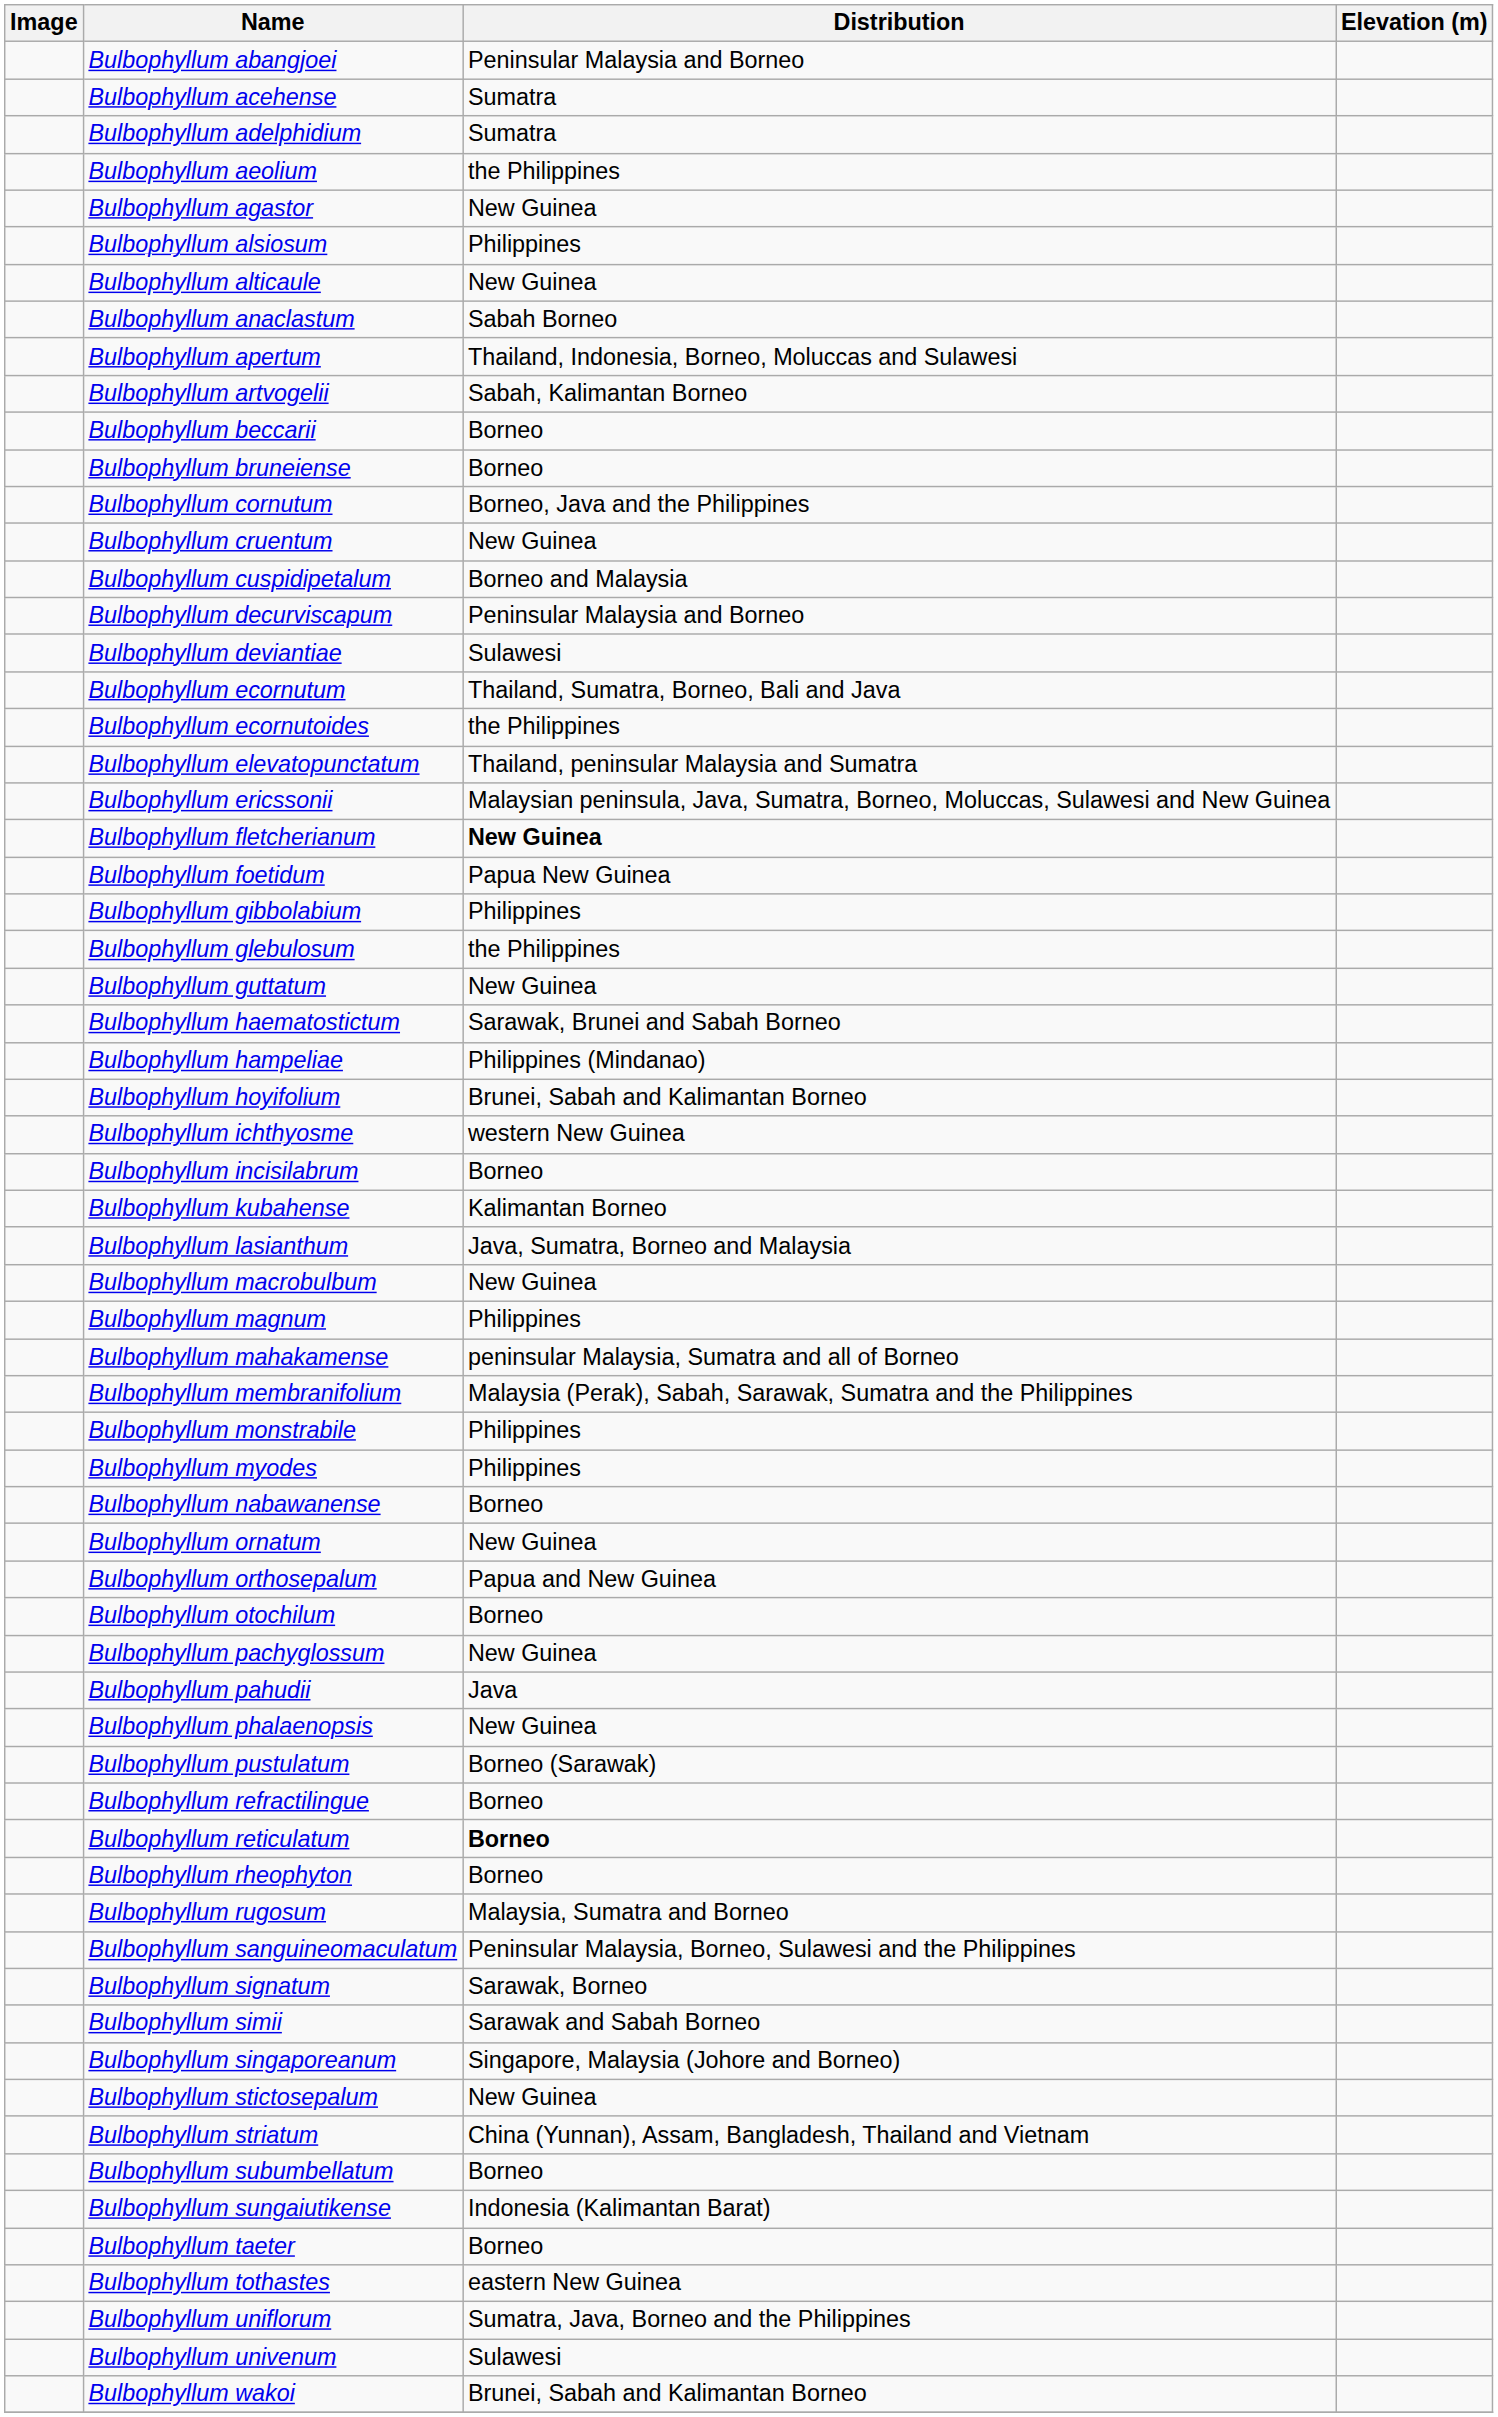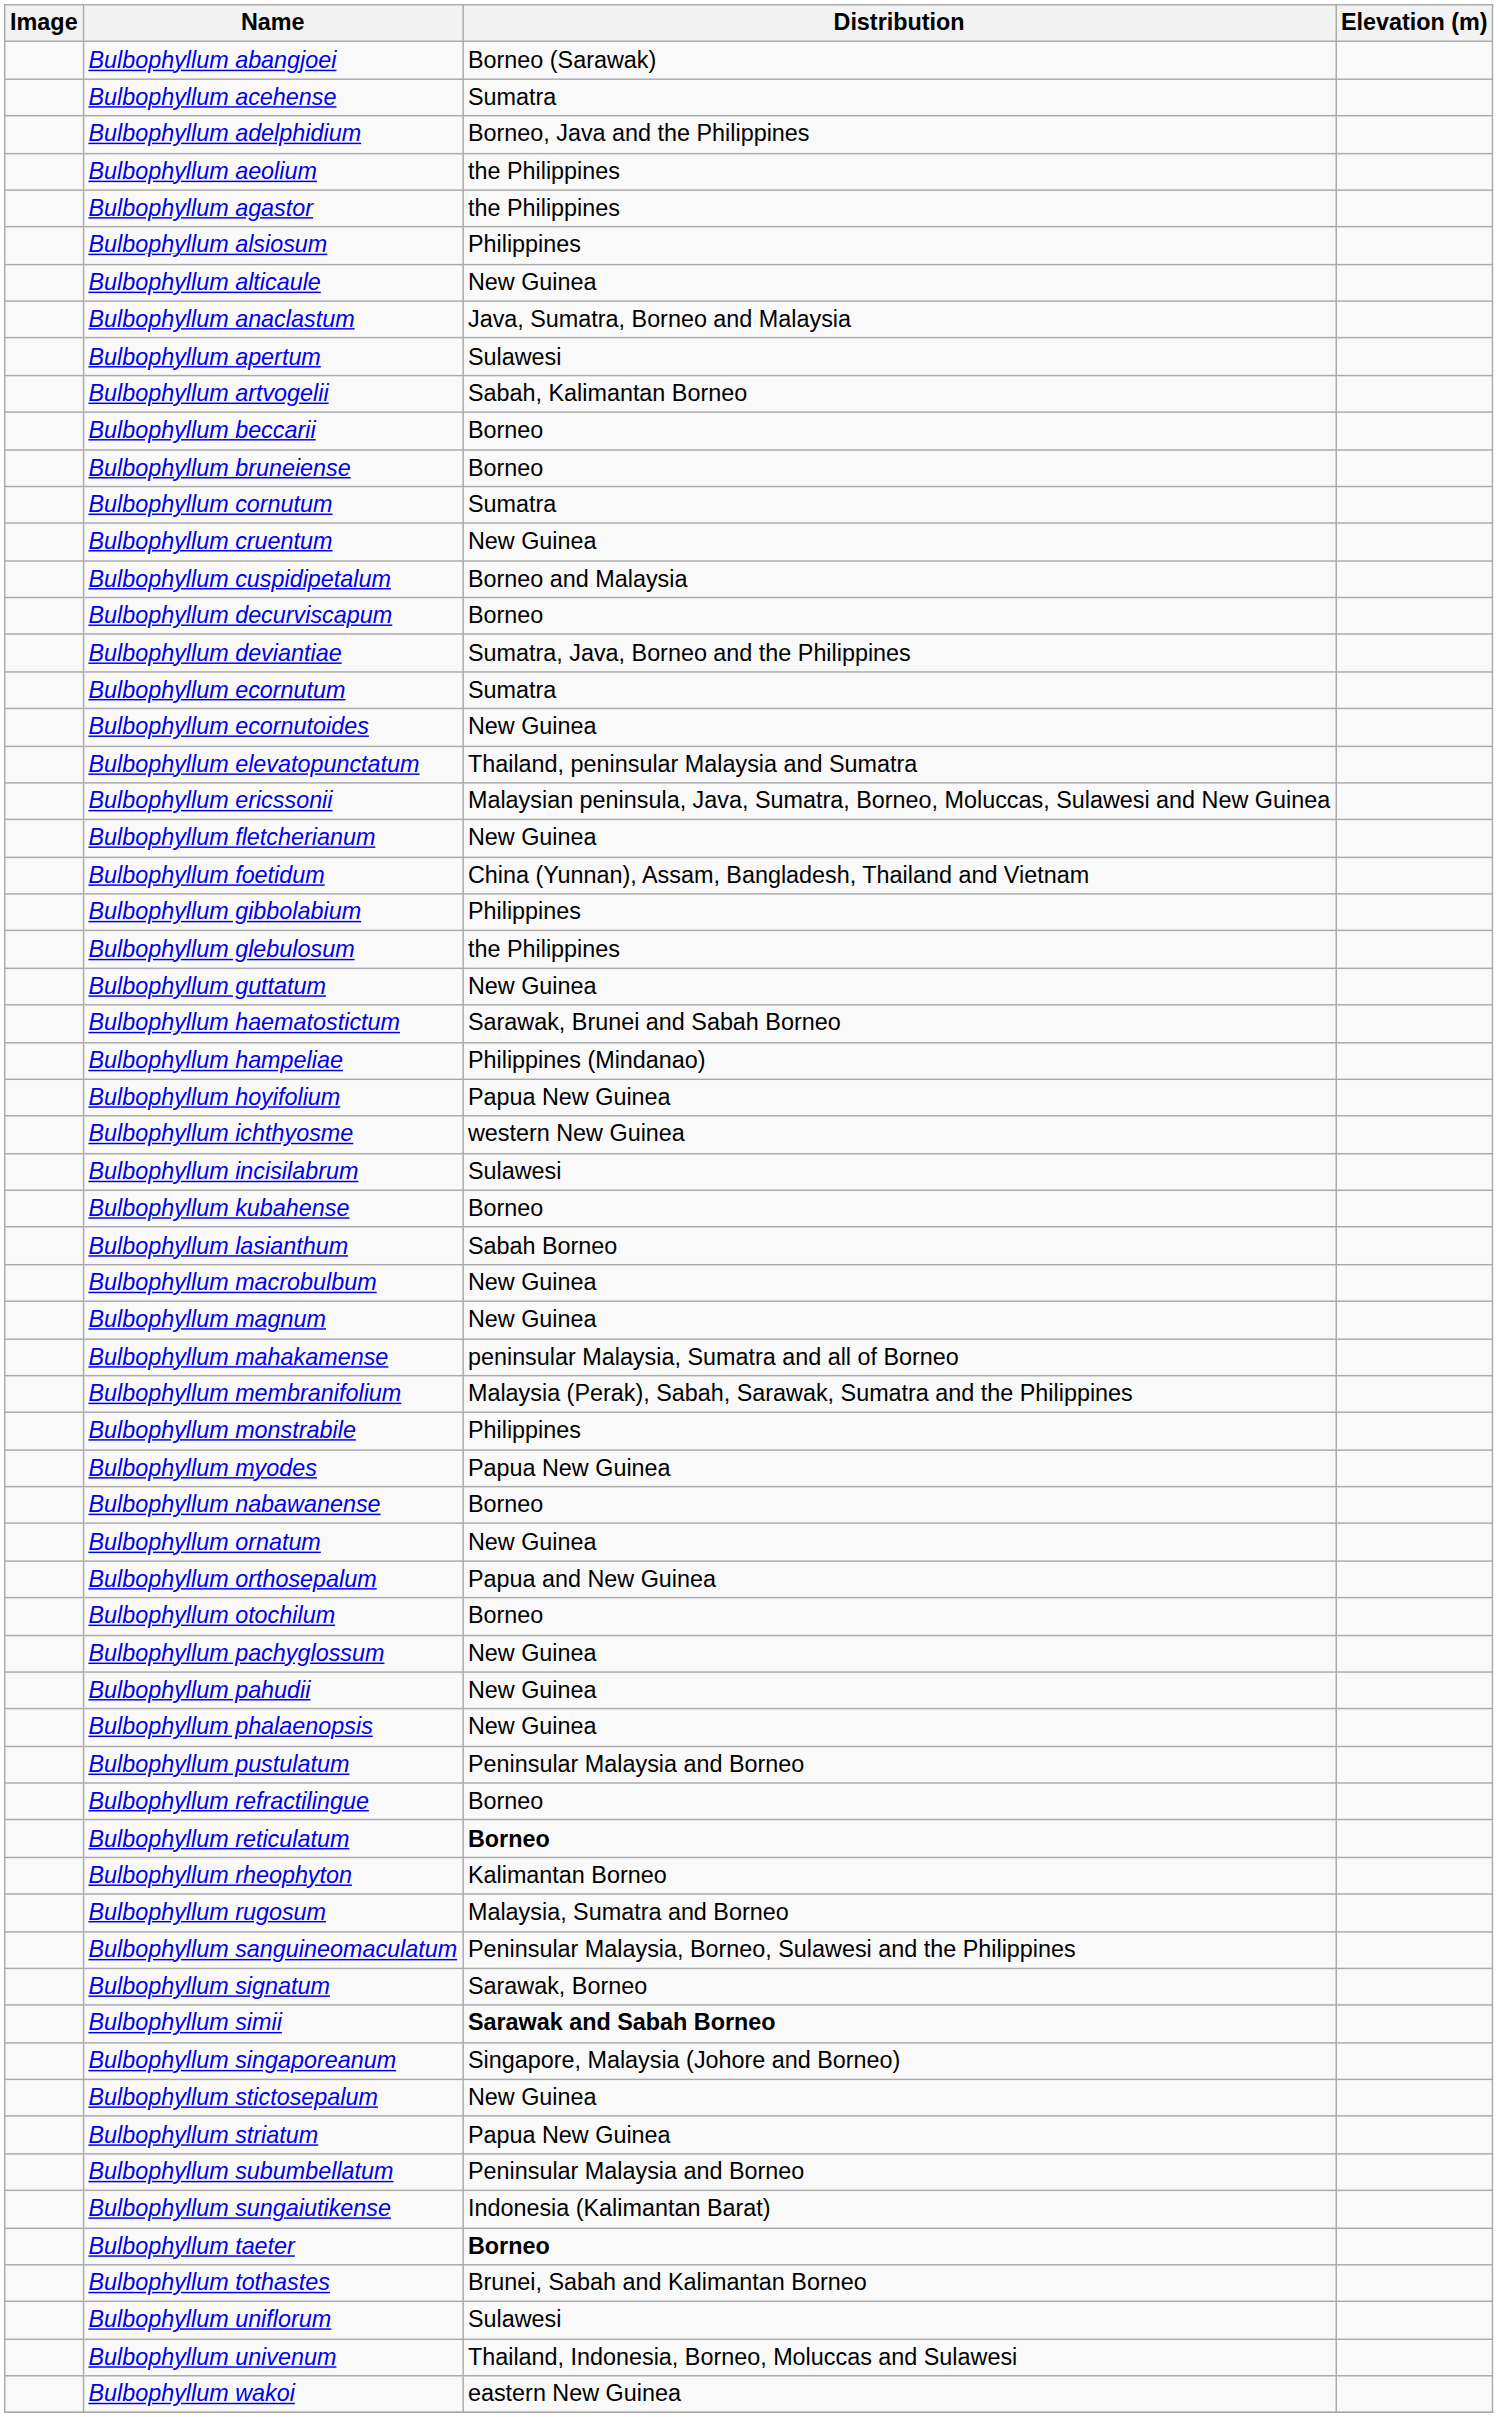Bulbophyllum abangjoei | Distribution: Peninsular Malaysia and Borneo -> Borneo (Sarawak)
Bulbophyllum adelphidium | Distribution: Sumatra -> Borneo, Java and the Philippines
Bulbophyllum agastor | Distribution: New Guinea -> the Philippines
Bulbophyllum anaclastum | Distribution: Sabah Borneo -> Java, Sumatra, Borneo and Malaysia
Bulbophyllum apertum | Distribution: Thailand, Indonesia, Borneo, Moluccas and Sulawesi -> Sulawesi
Bulbophyllum cornutum | Distribution: Borneo, Java and the Philippines -> Sumatra
Bulbophyllum decurviscapum | Distribution: Peninsular Malaysia and Borneo -> Borneo
Bulbophyllum deviantiae | Distribution: Sulawesi -> Sumatra, Java, Borneo and the Philippines
Bulbophyllum ecornutum | Distribution: Thailand, Sumatra, Borneo, Bali and Java -> Sumatra
Bulbophyllum ecornutoides | Distribution: the Philippines -> New Guinea
Bulbophyllum fletcherianum | Distribution: bold -> normal
Bulbophyllum foetidum | Distribution: Papua New Guinea -> China (Yunnan), Assam, Bangladesh, Thailand and Vietnam
Bulbophyllum hoyifolium | Distribution: Brunei, Sabah and Kalimantan Borneo -> Papua New Guinea
Bulbophyllum incisilabrum | Distribution: Borneo -> Sulawesi
Bulbophyllum kubahense | Distribution: Kalimantan Borneo -> Borneo
Bulbophyllum lasianthum | Distribution: Java, Sumatra, Borneo and Malaysia -> Sabah Borneo
Bulbophyllum magnum | Distribution: Philippines -> New Guinea
Bulbophyllum myodes | Distribution: Philippines -> Papua New Guinea
Bulbophyllum pahudii | Distribution: Java -> New Guinea
Bulbophyllum pustulatum | Distribution: Borneo (Sarawak) -> Peninsular Malaysia and Borneo
Bulbophyllum rheophyton | Distribution: Borneo -> Kalimantan Borneo
Bulbophyllum simii | Distribution: normal -> bold
Bulbophyllum striatum | Distribution: China (Yunnan), Assam, Bangladesh, Thailand and Vietnam -> Papua New Guinea
Bulbophyllum subumbellatum | Distribution: Borneo -> Peninsular Malaysia and Borneo
Bulbophyllum taeter | Distribution: normal -> bold
Bulbophyllum tothastes | Distribution: eastern New Guinea -> Brunei, Sabah and Kalimantan Borneo
Bulbophyllum uniflorum | Distribution: Sumatra, Java, Borneo and the Philippines -> Sulawesi
Bulbophyllum univenum | Distribution: Sulawesi -> Thailand, Indonesia, Borneo, Moluccas and Sulawesi
Bulbophyllum wakoi | Distribution: Brunei, Sabah and Kalimantan Borneo -> eastern New Guinea
